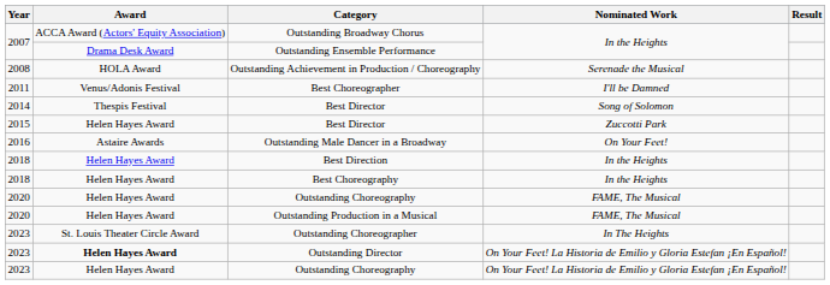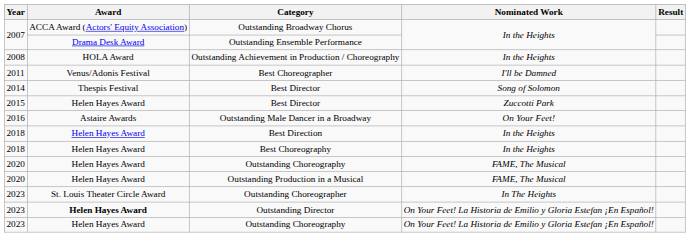Outstanding Achievement in Production / Choreography | Nominated Work: Serenade the Musical -> In the Heights
